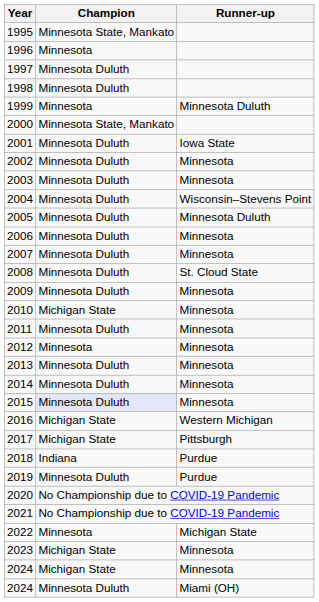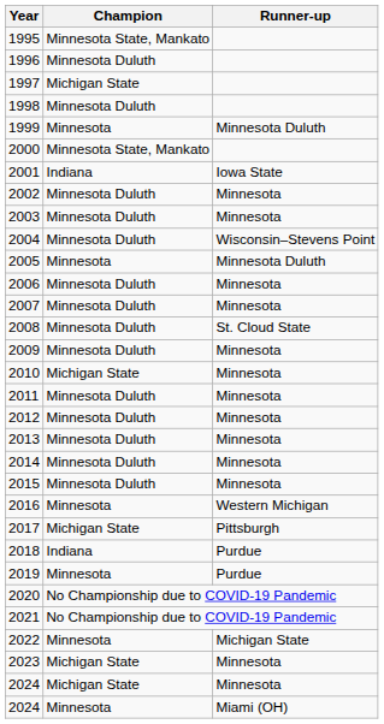1996 | Champion: Minnesota -> Minnesota Duluth
1997 | Champion: Minnesota Duluth -> Michigan State
2001 | Champion: Minnesota Duluth -> Indiana
2005 | Champion: Minnesota Duluth -> Minnesota
2012 | Champion: Minnesota -> Minnesota Duluth
2015 | Champion: lavender background -> no background
2016 | Champion: Michigan State -> Minnesota
2019 | Champion: Minnesota Duluth -> Minnesota
2024 / Miami (OH) | Champion: Minnesota Duluth -> Minnesota
